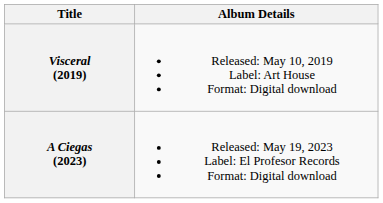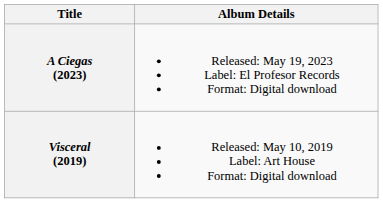rows swapped: Visceral (2019) <-> A Ciegas (2023)
